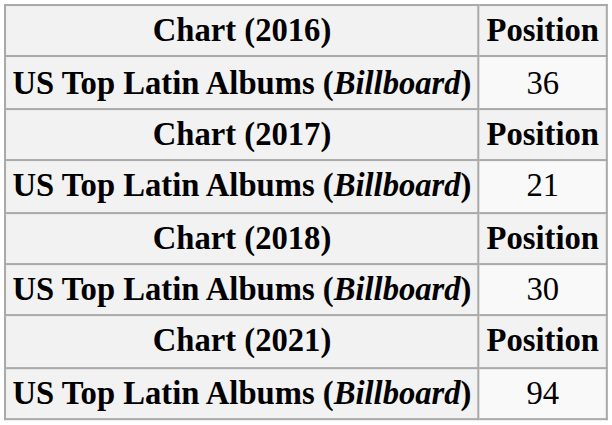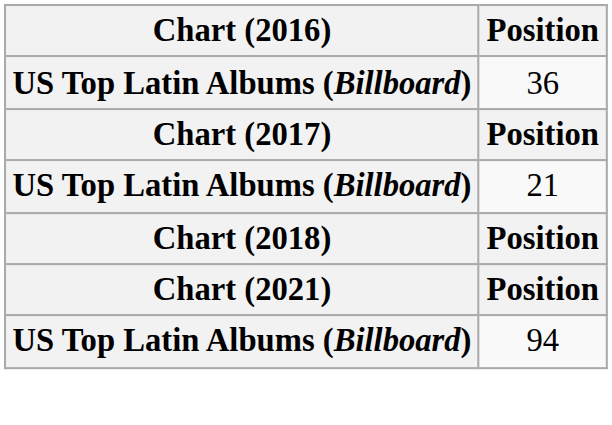- row: US Top Latin Albums (Billboard) | 30
